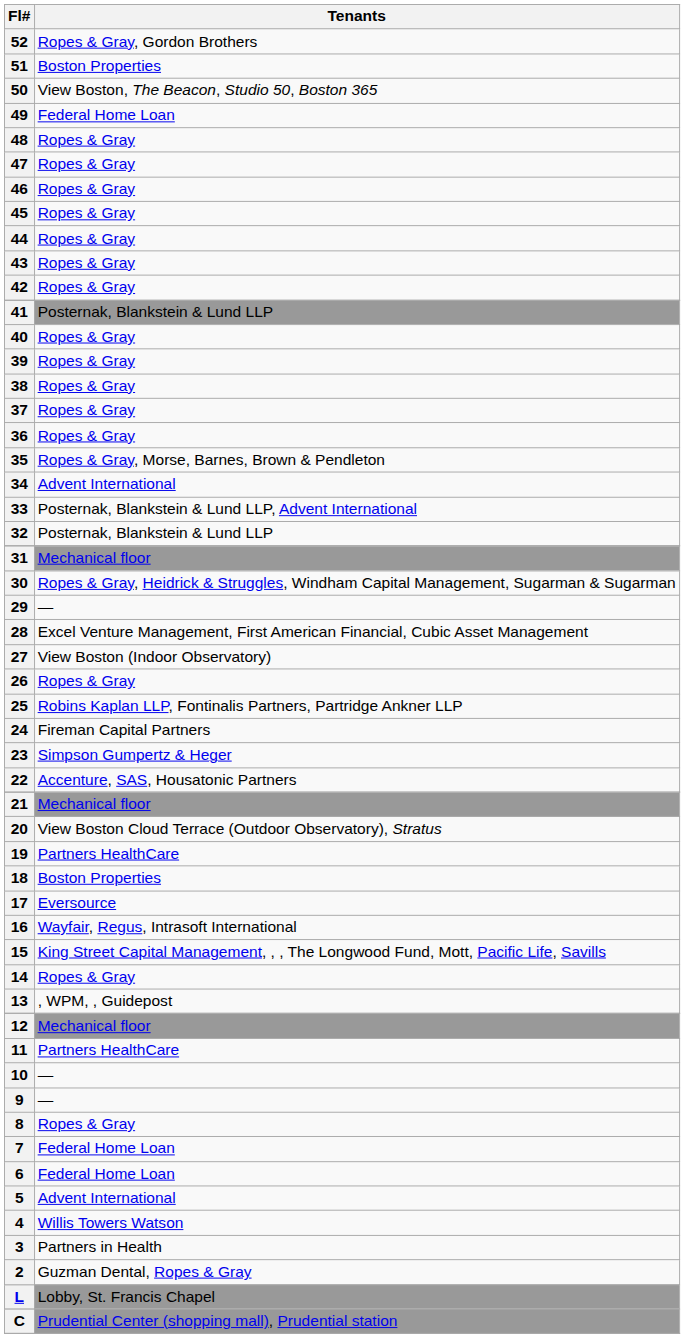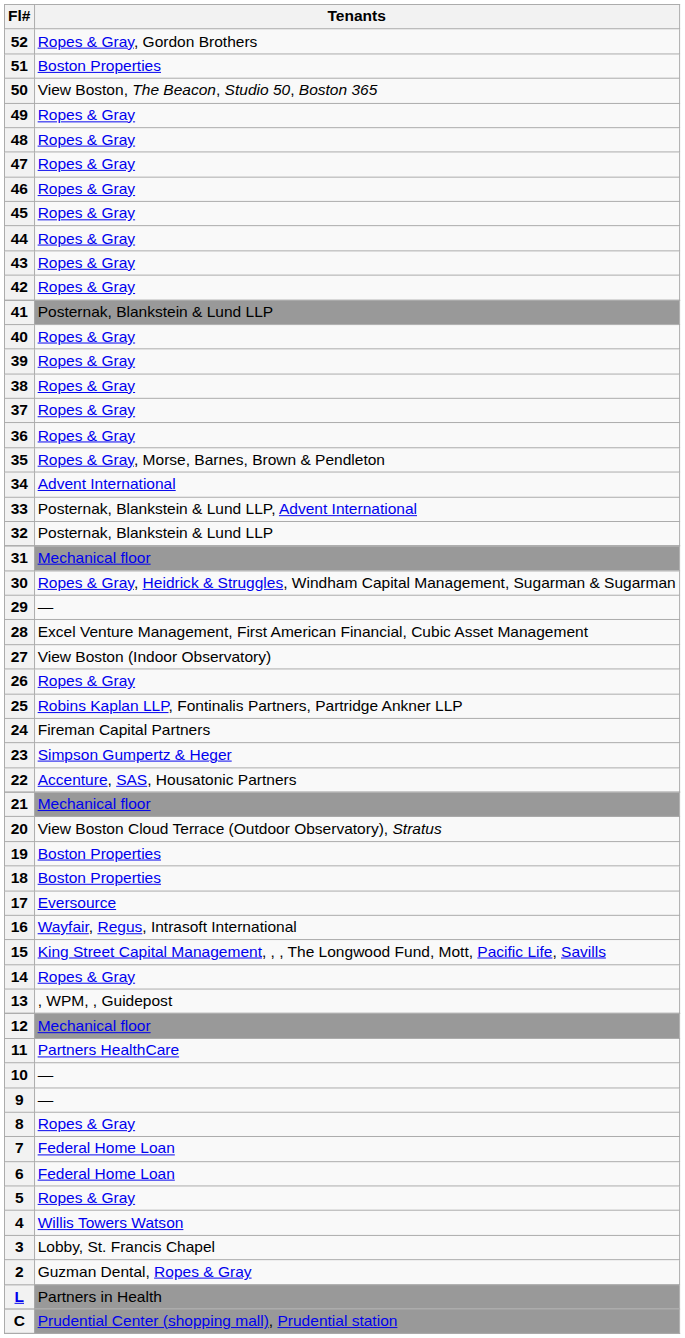49 | Tenants: Federal Home Loan -> Ropes & Gray
19 | Tenants: Partners HealthCare -> Boston Properties
5 | Tenants: Advent International -> Ropes & Gray
3 | Tenants: Partners in Health -> Lobby, St. Francis Chapel
L | Tenants: Lobby, St. Francis Chapel -> Partners in Health
